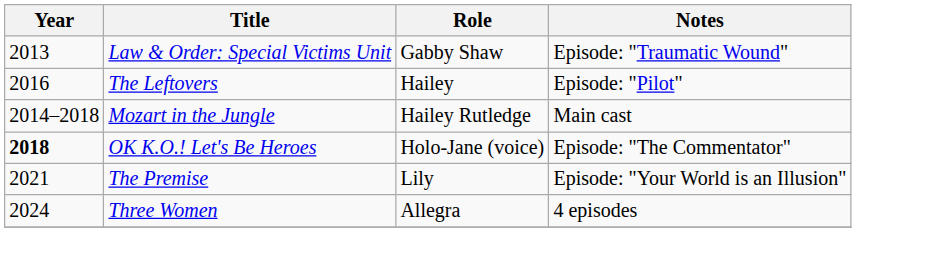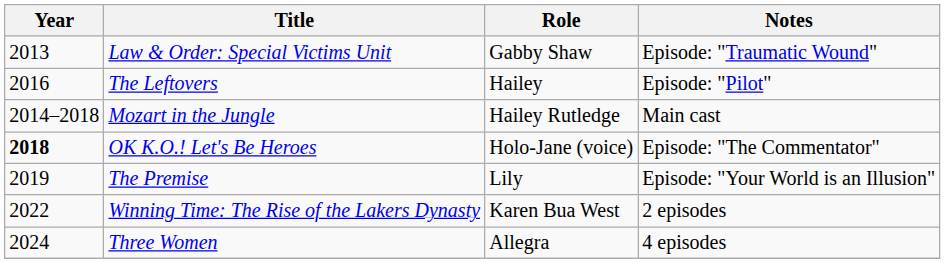The Premise | Year: 2021 -> 2019
+ row: 2022 | Winning Time: The Rise of the Lakers Dynasty | Karen Bua West | 2 episodes
